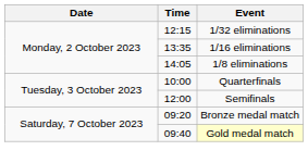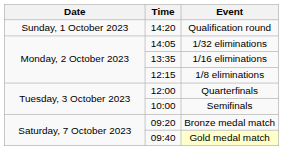+ row: Sunday, 1 October 2023 | 14:20 | Qualification round
1/32 eliminations | Time: 12:15 -> 14:05
1/8 eliminations | Time: 14:05 -> 12:15
Quarterfinals | Time: 10:00 -> 12:00
Semifinals | Time: 12:00 -> 10:00
